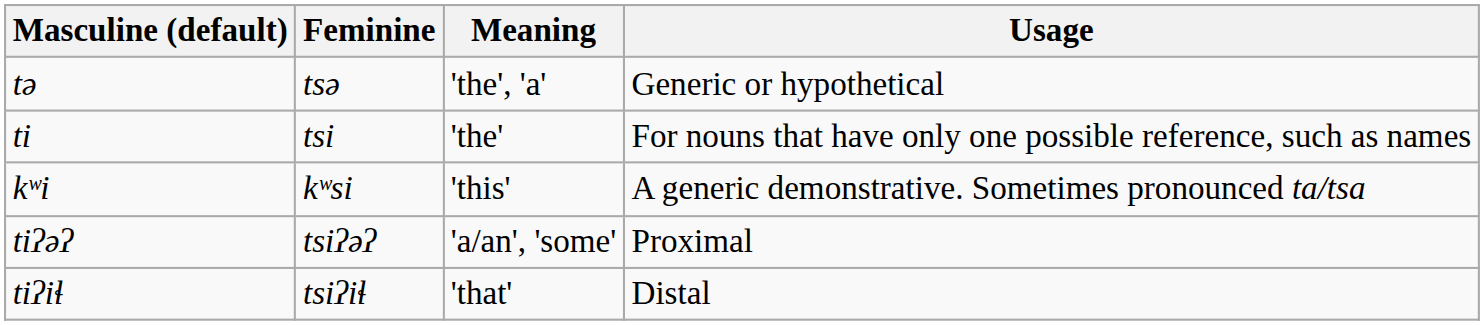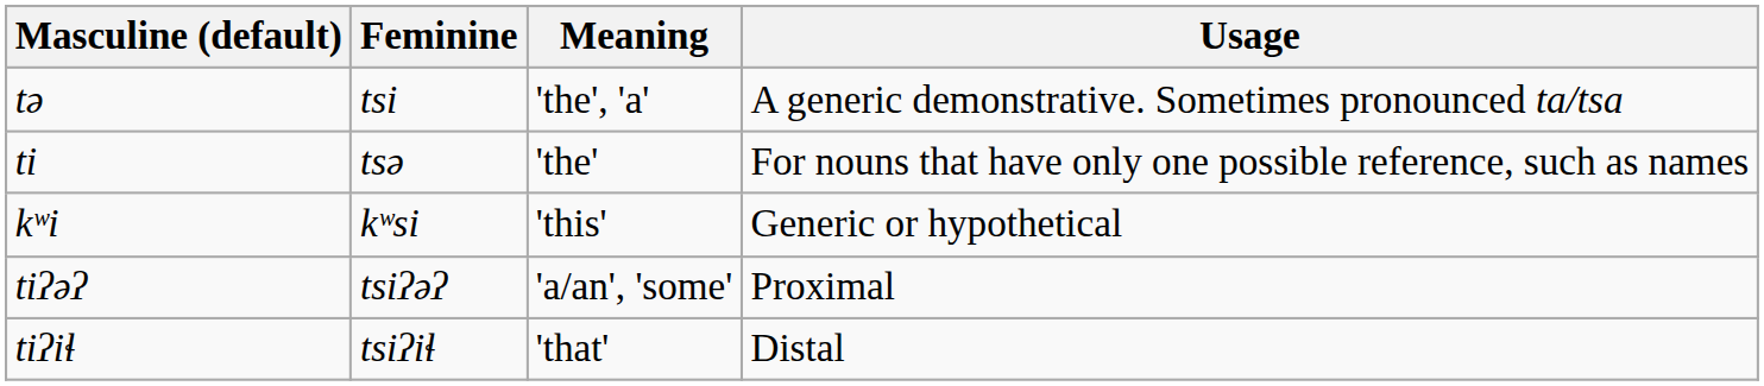tə | Feminine: tsə -> tsi
tə | Usage: Generic or hypothetical -> A generic demonstrative. Sometimes pronounced ta/tsa
ti | Feminine: tsi -> tsə
kʷi | Usage: A generic demonstrative. Sometimes pronounced ta/tsa -> Generic or hypothetical
